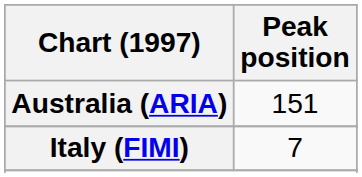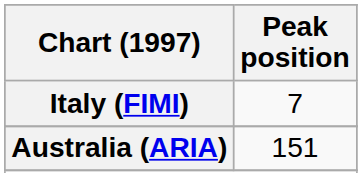rows swapped: Australia (ARIA) <-> Italy (FIMI)
